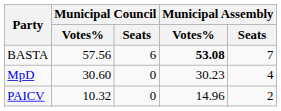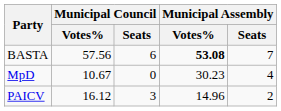MpD | Municipal Council / Votes%: 30.60 -> 10.67
PAICV | Municipal Council / Votes%: 10.32 -> 16.12
PAICV | Municipal Council / Seats: 0 -> 3
